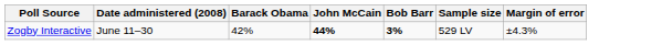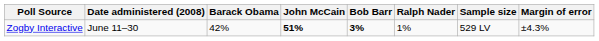+ column: Ralph Nader | 1%
Zogby Interactive | John McCain: 44% -> 51%
